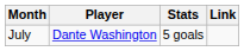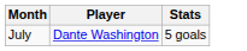- column: Link
